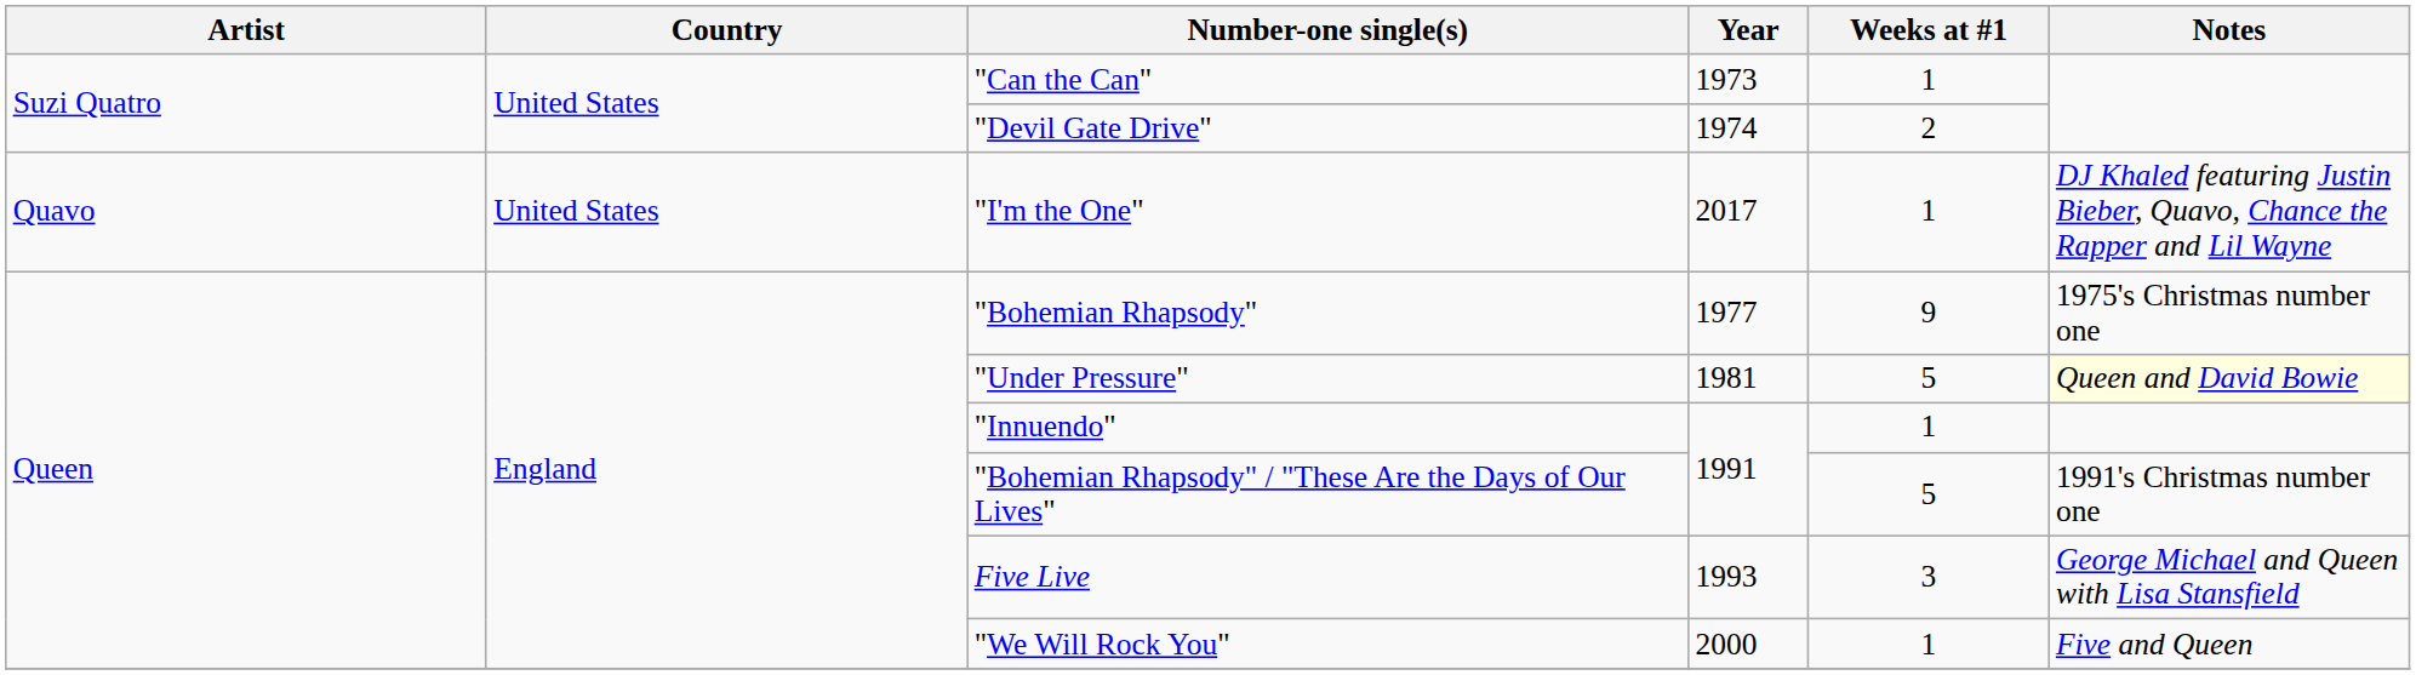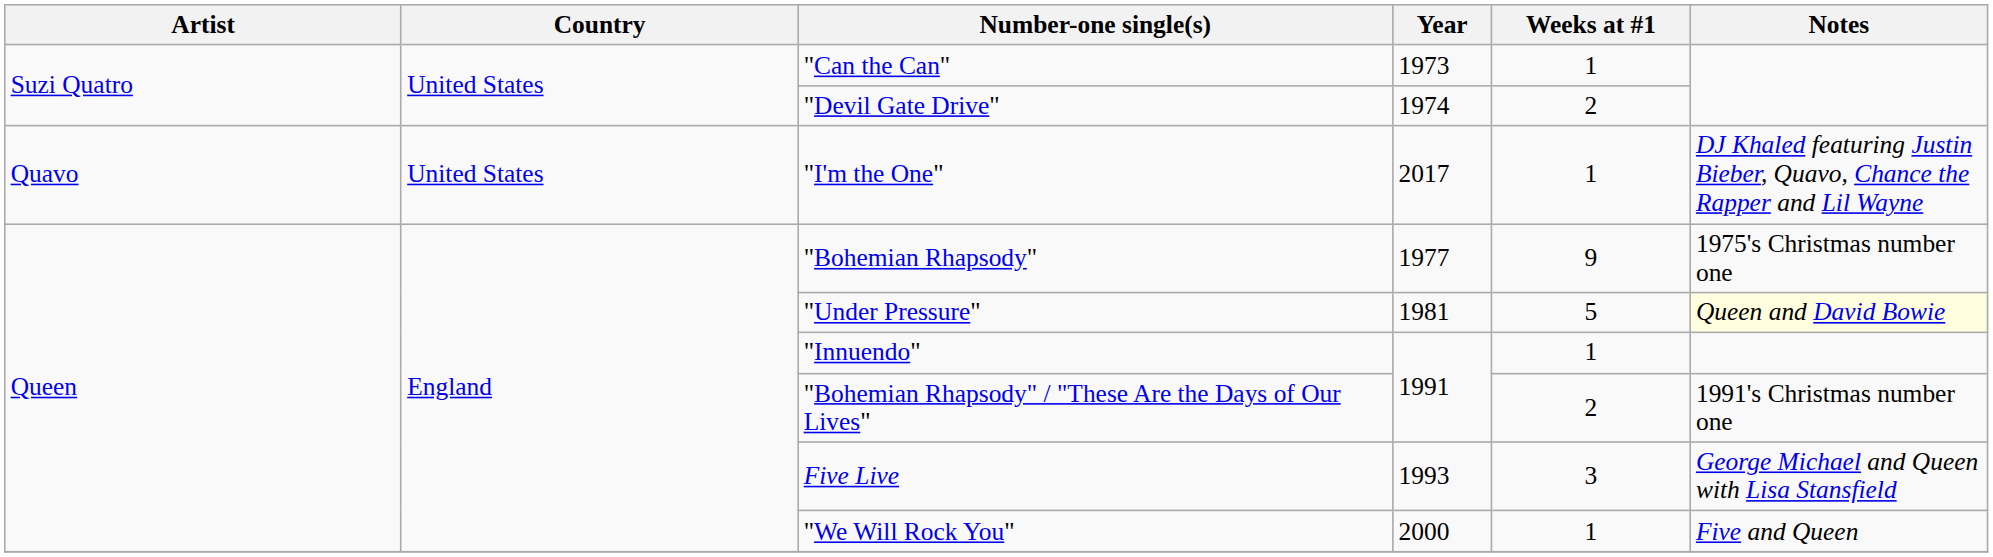"Bohemian Rhapsody" / "These Are the Days of Our Lives" | Weeks at #1: 5 -> 2
